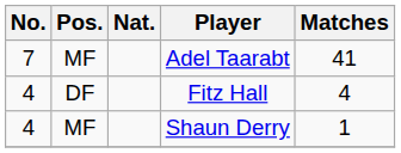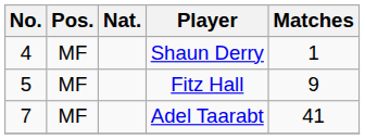rows swapped: Adel Taarabt <-> Shaun Derry
Fitz Hall | No.: 4 -> 5
Fitz Hall | Pos.: DF -> MF
Fitz Hall | Matches: 4 -> 9
